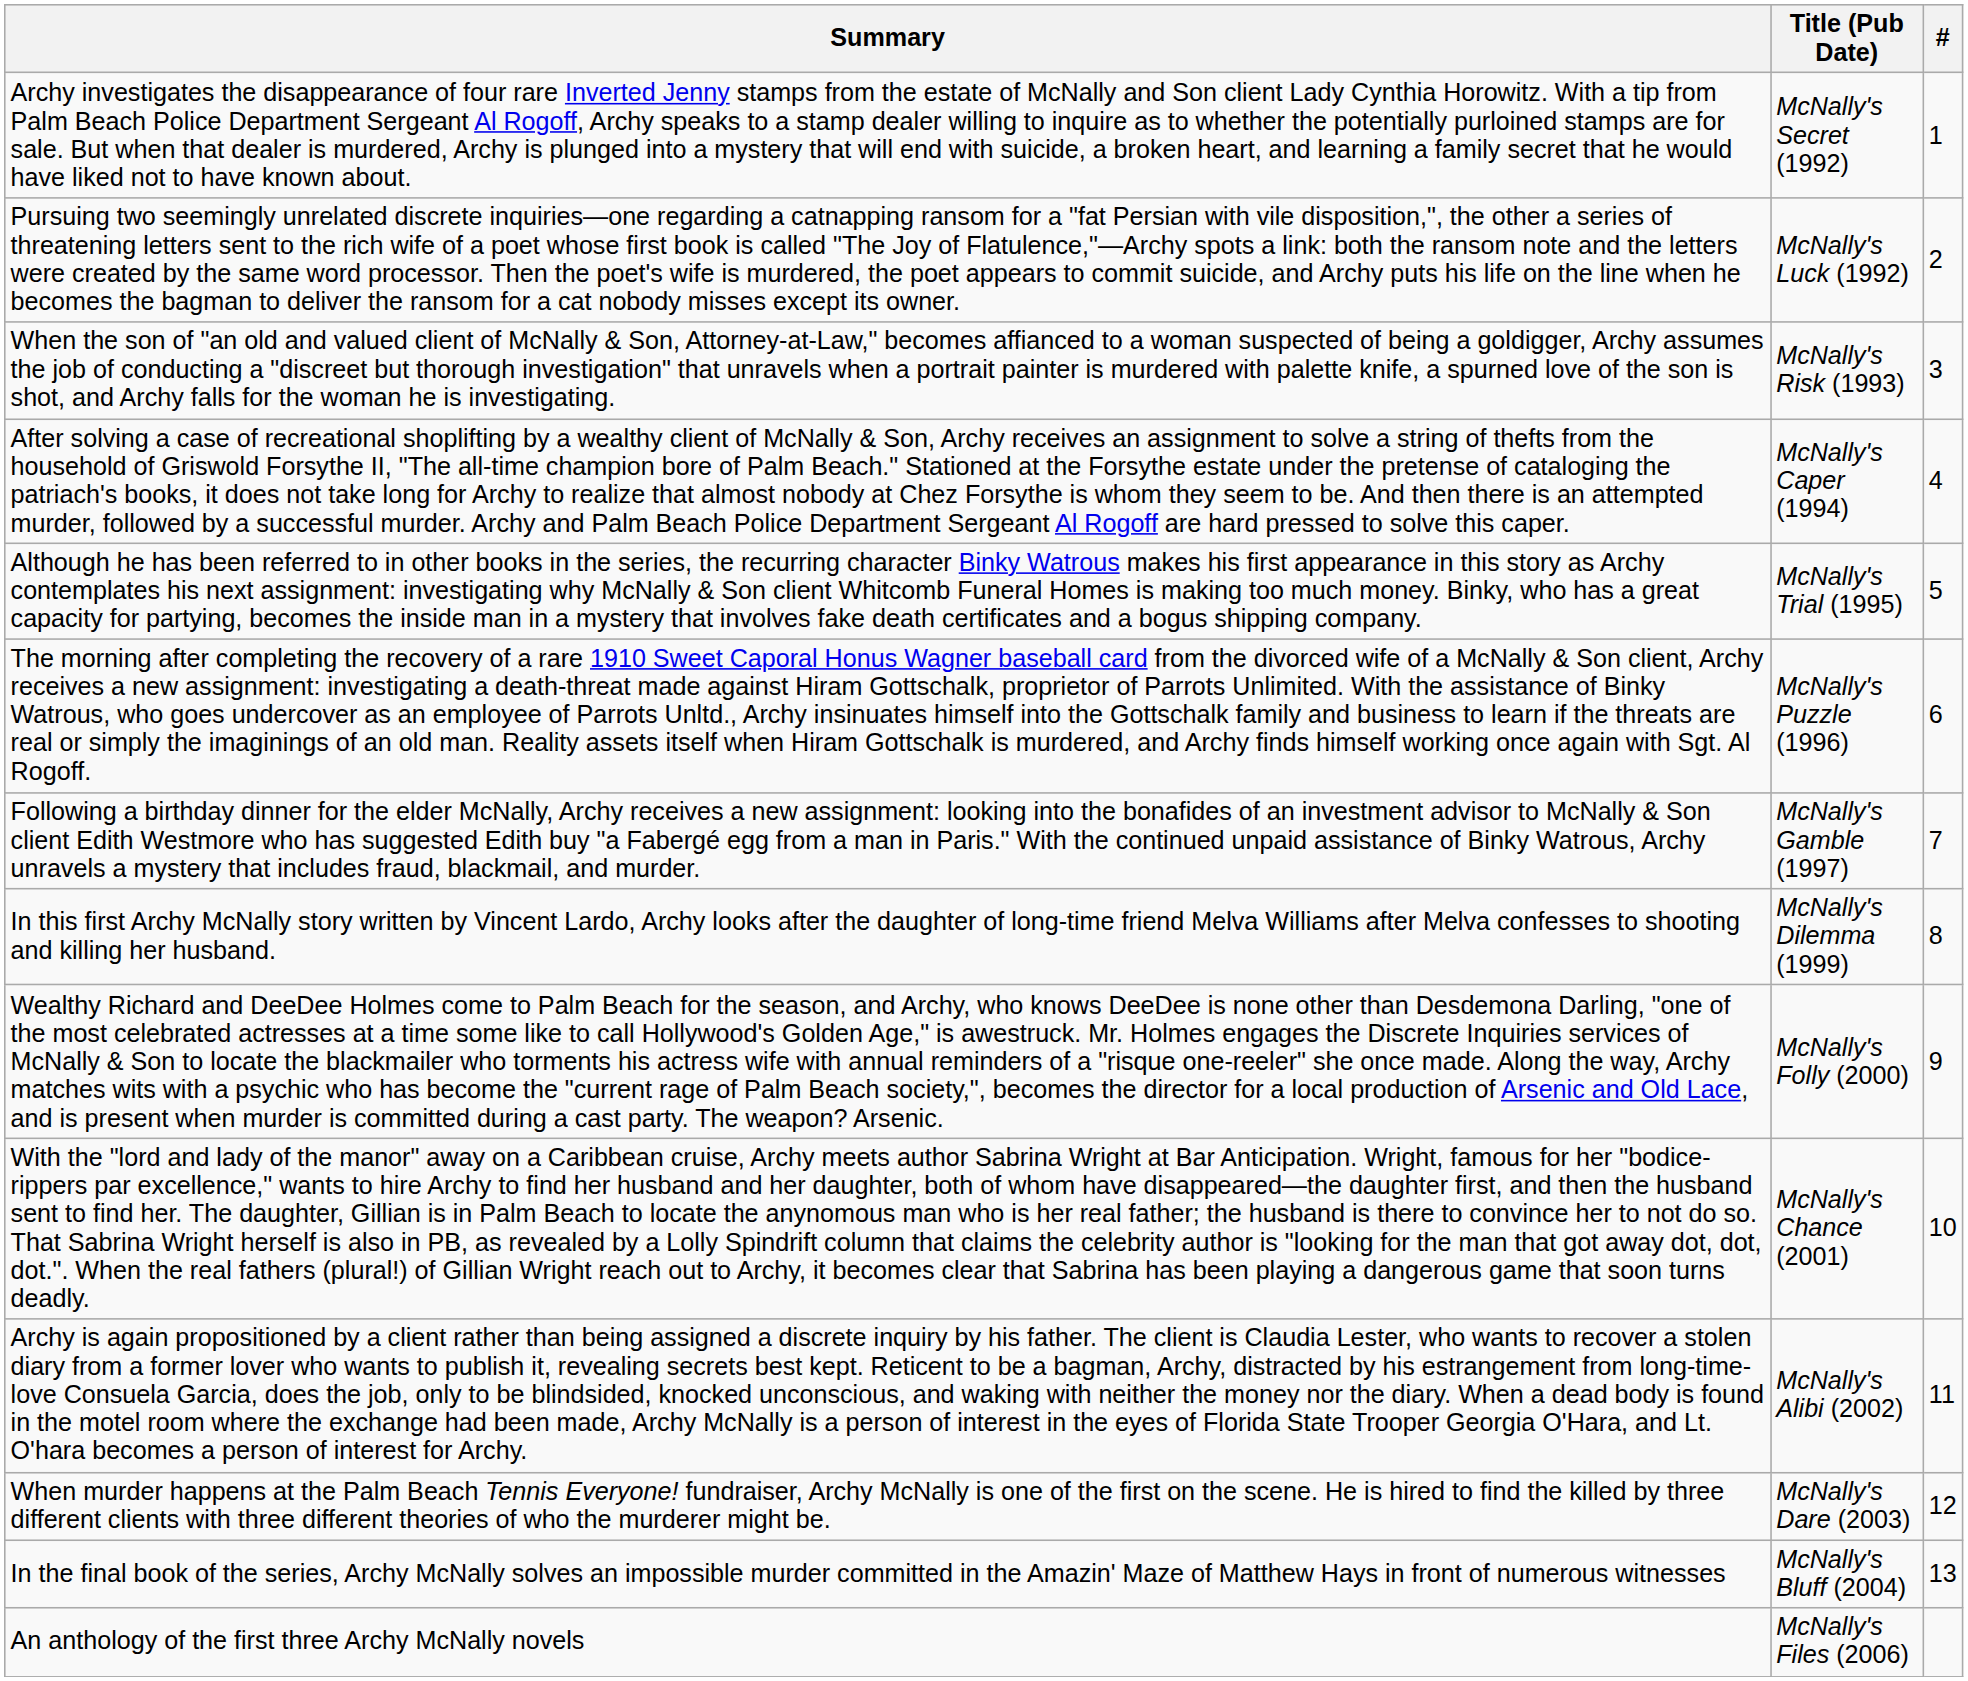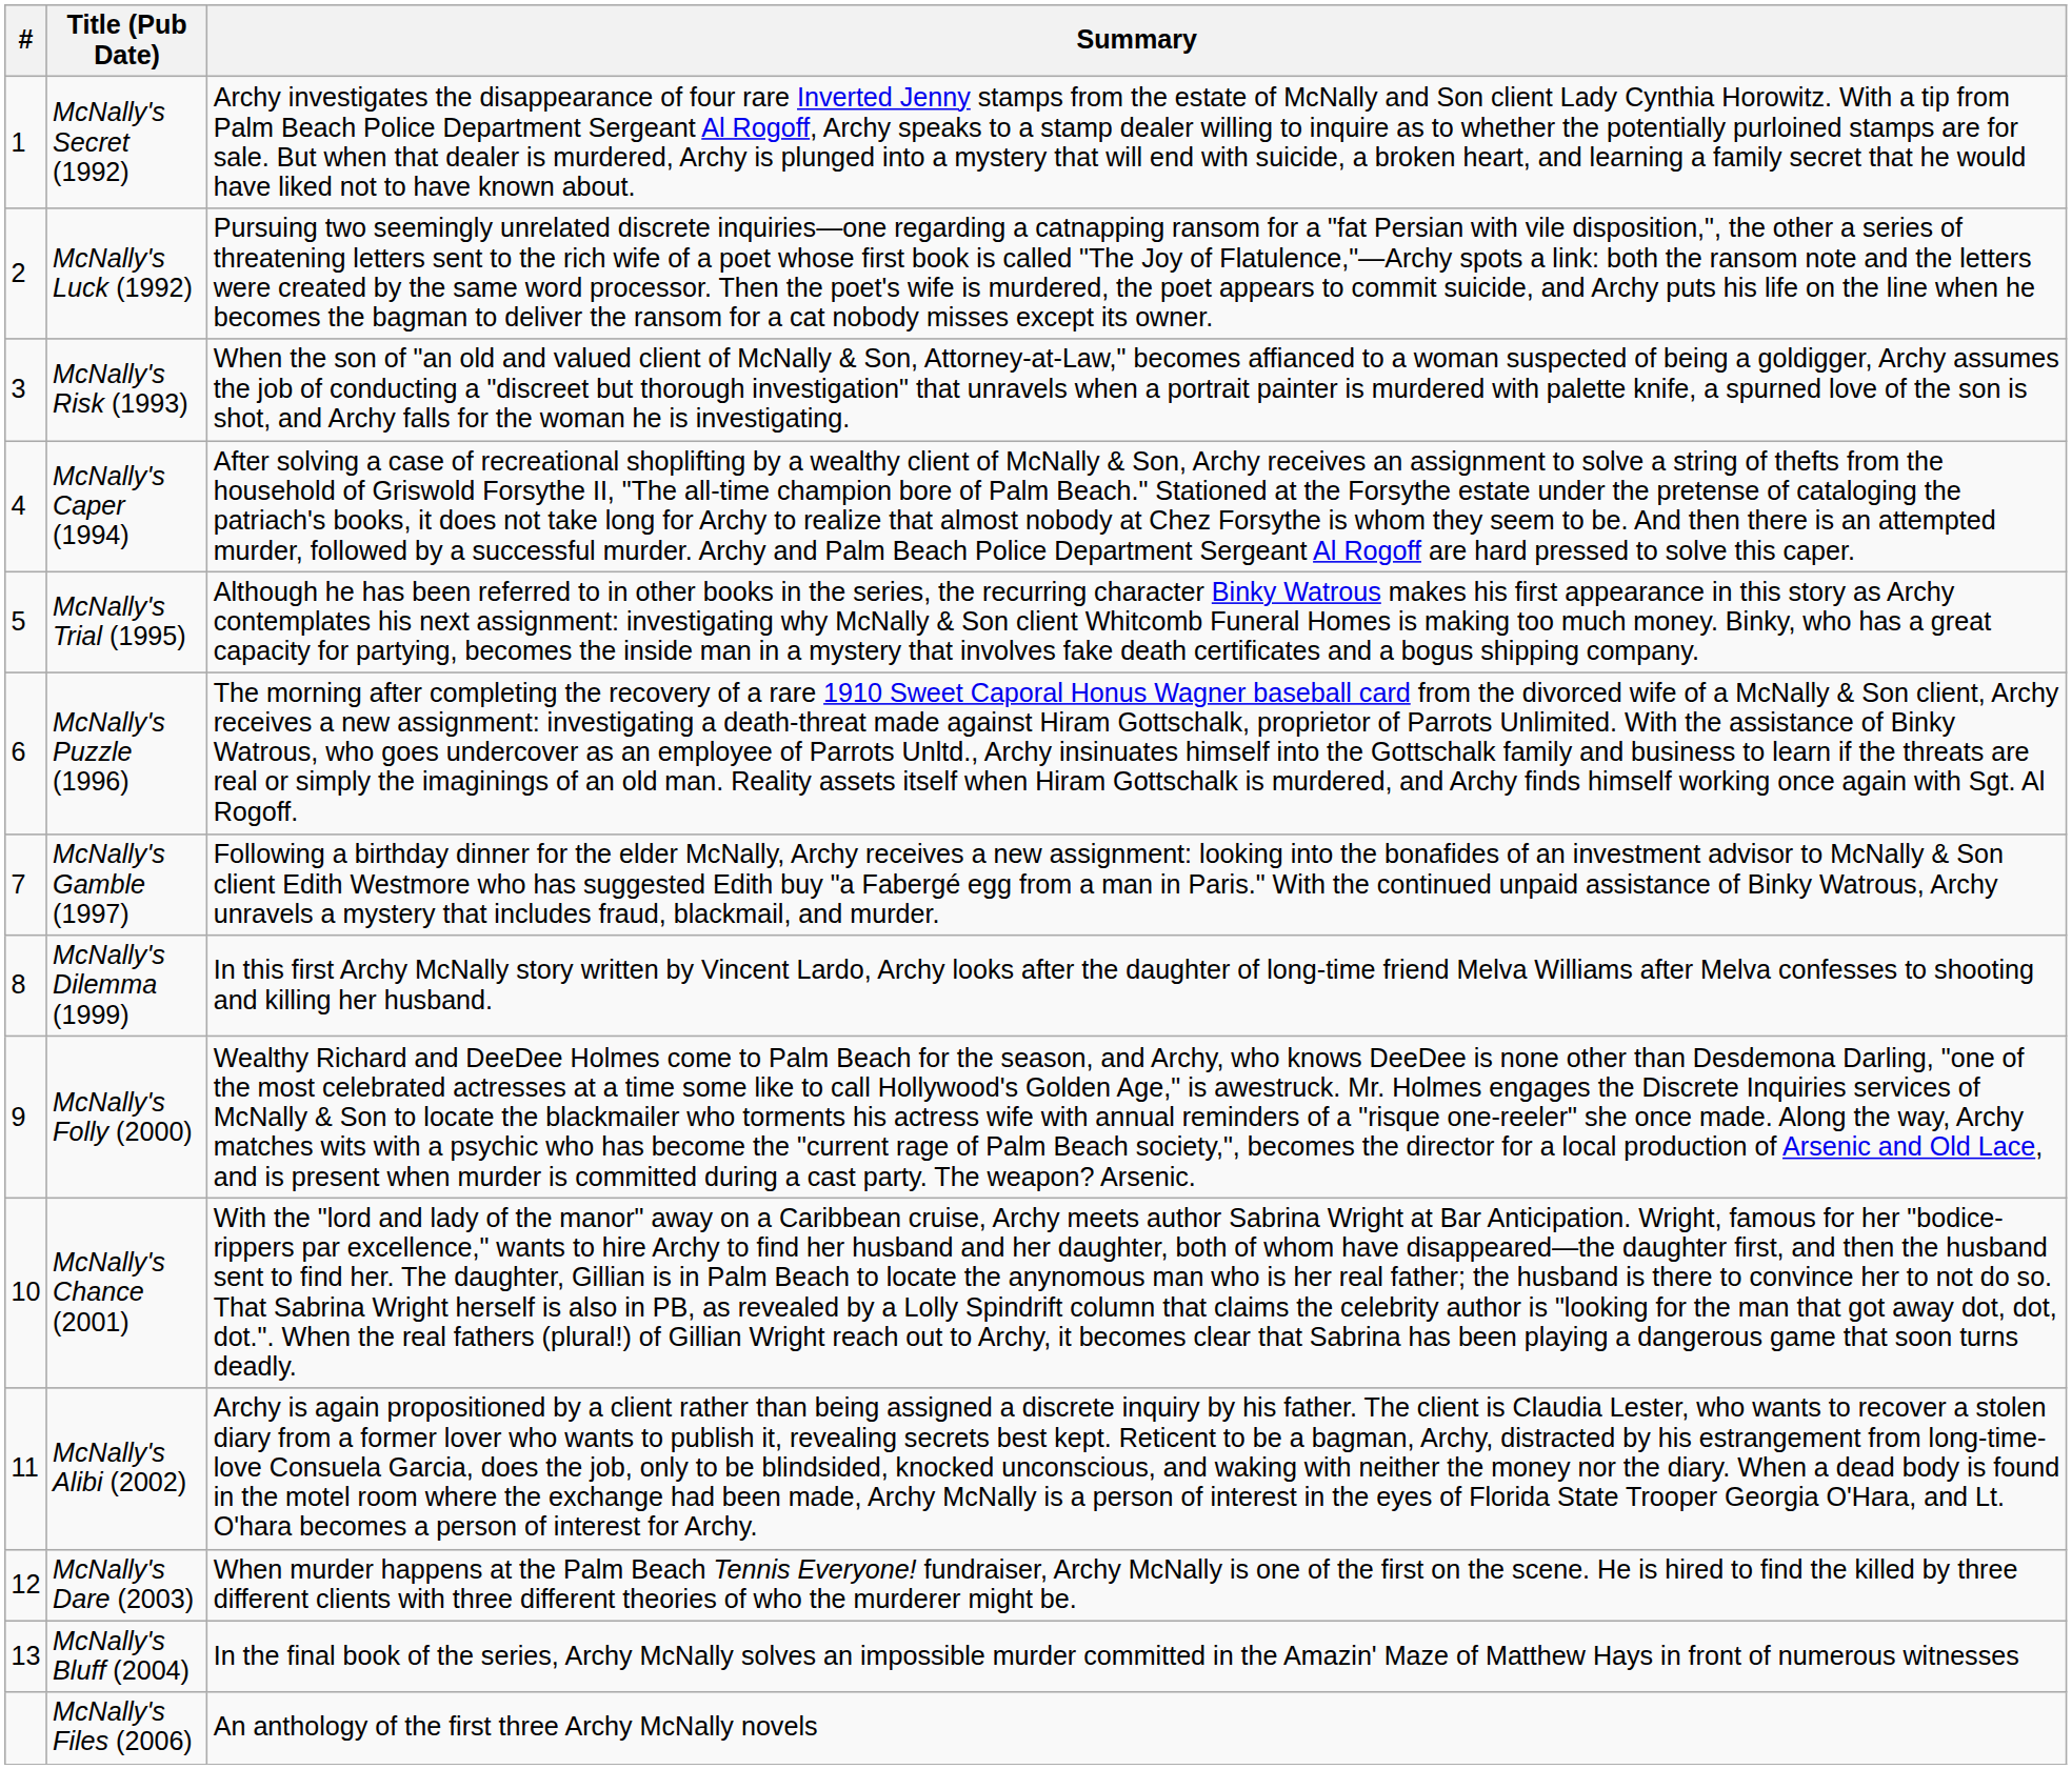columns swapped: # <-> Summary
